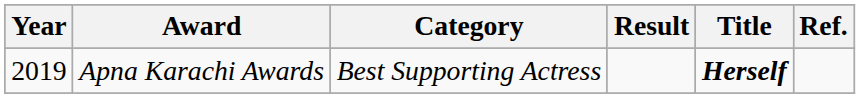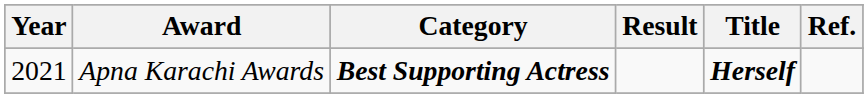Apna Karachi Awards | Year: 2019 -> 2021
Apna Karachi Awards | Category: normal -> bold
